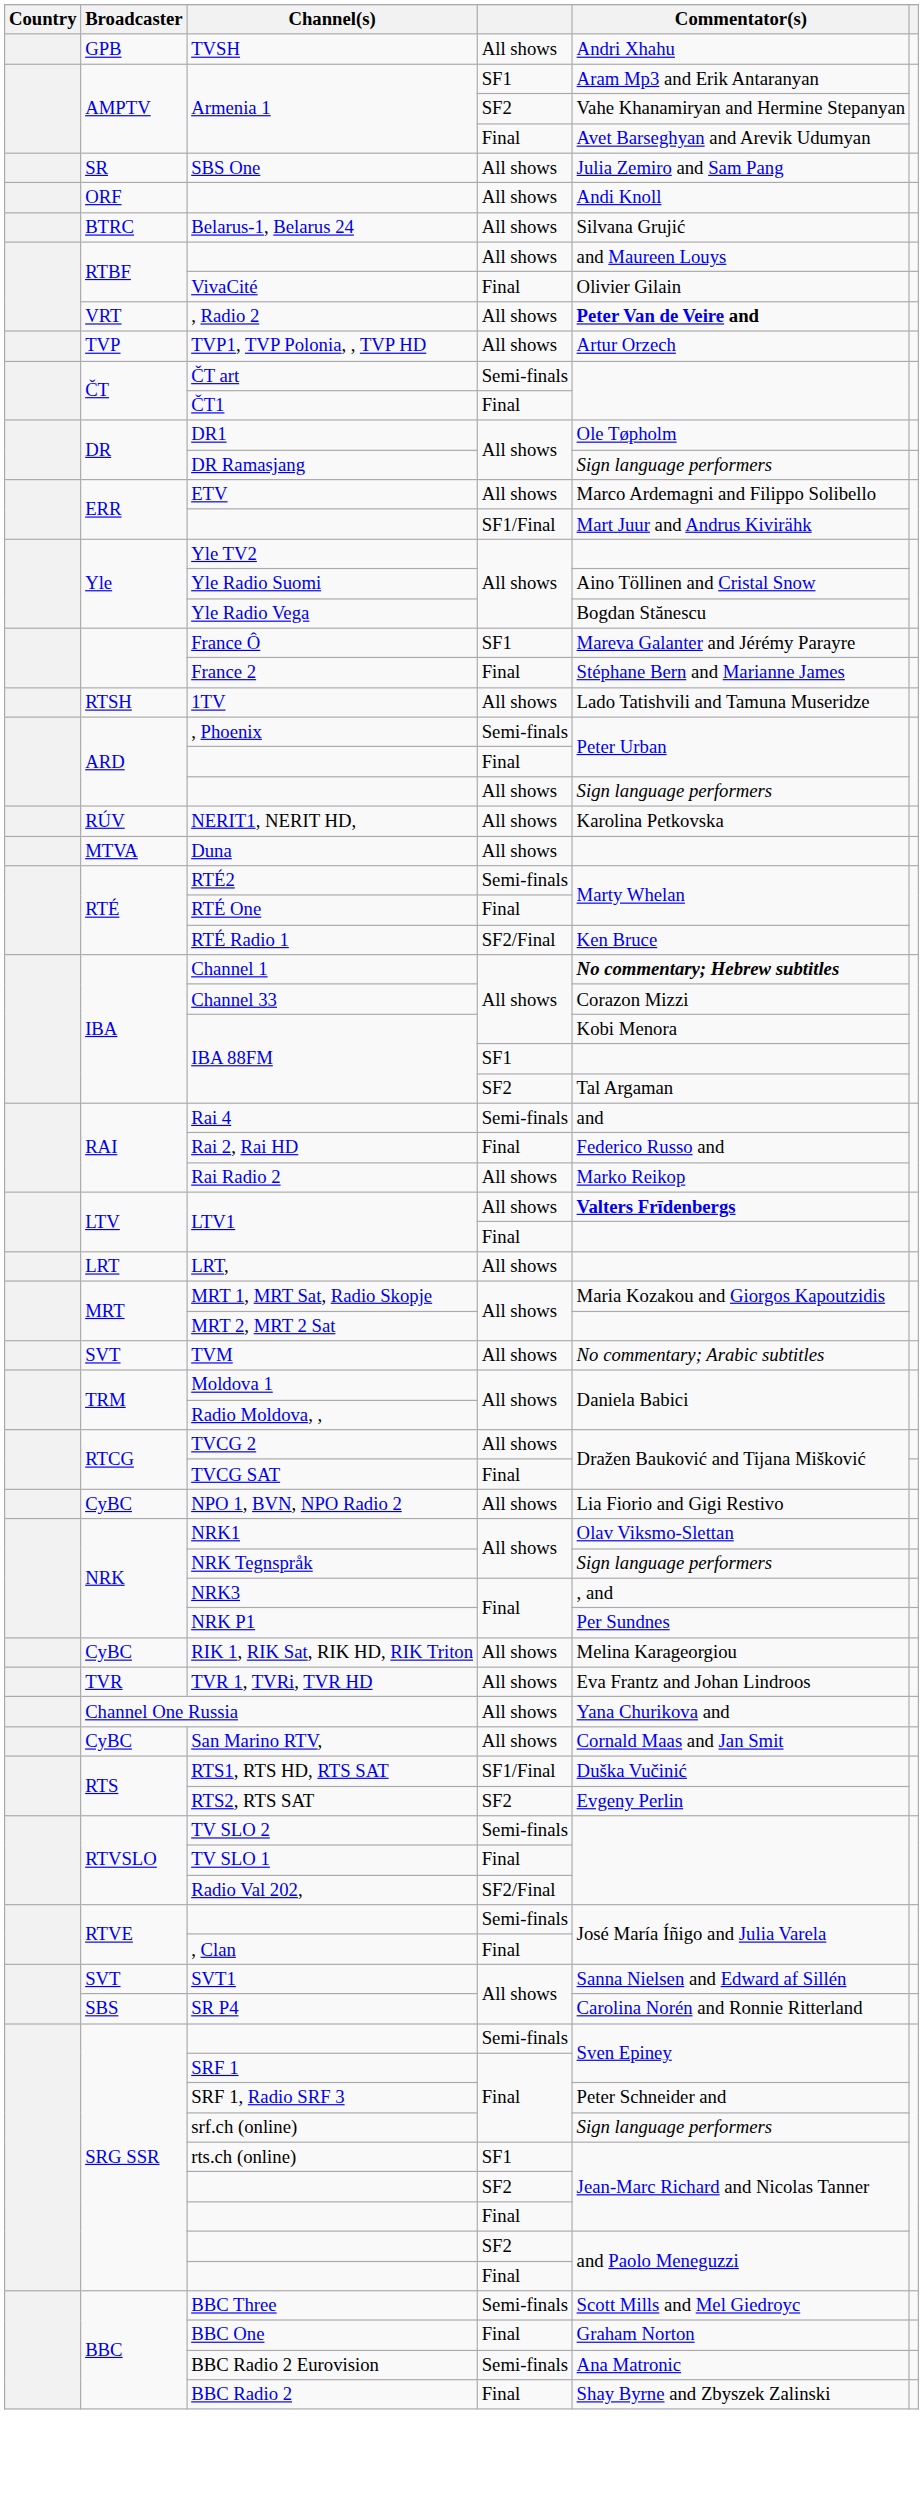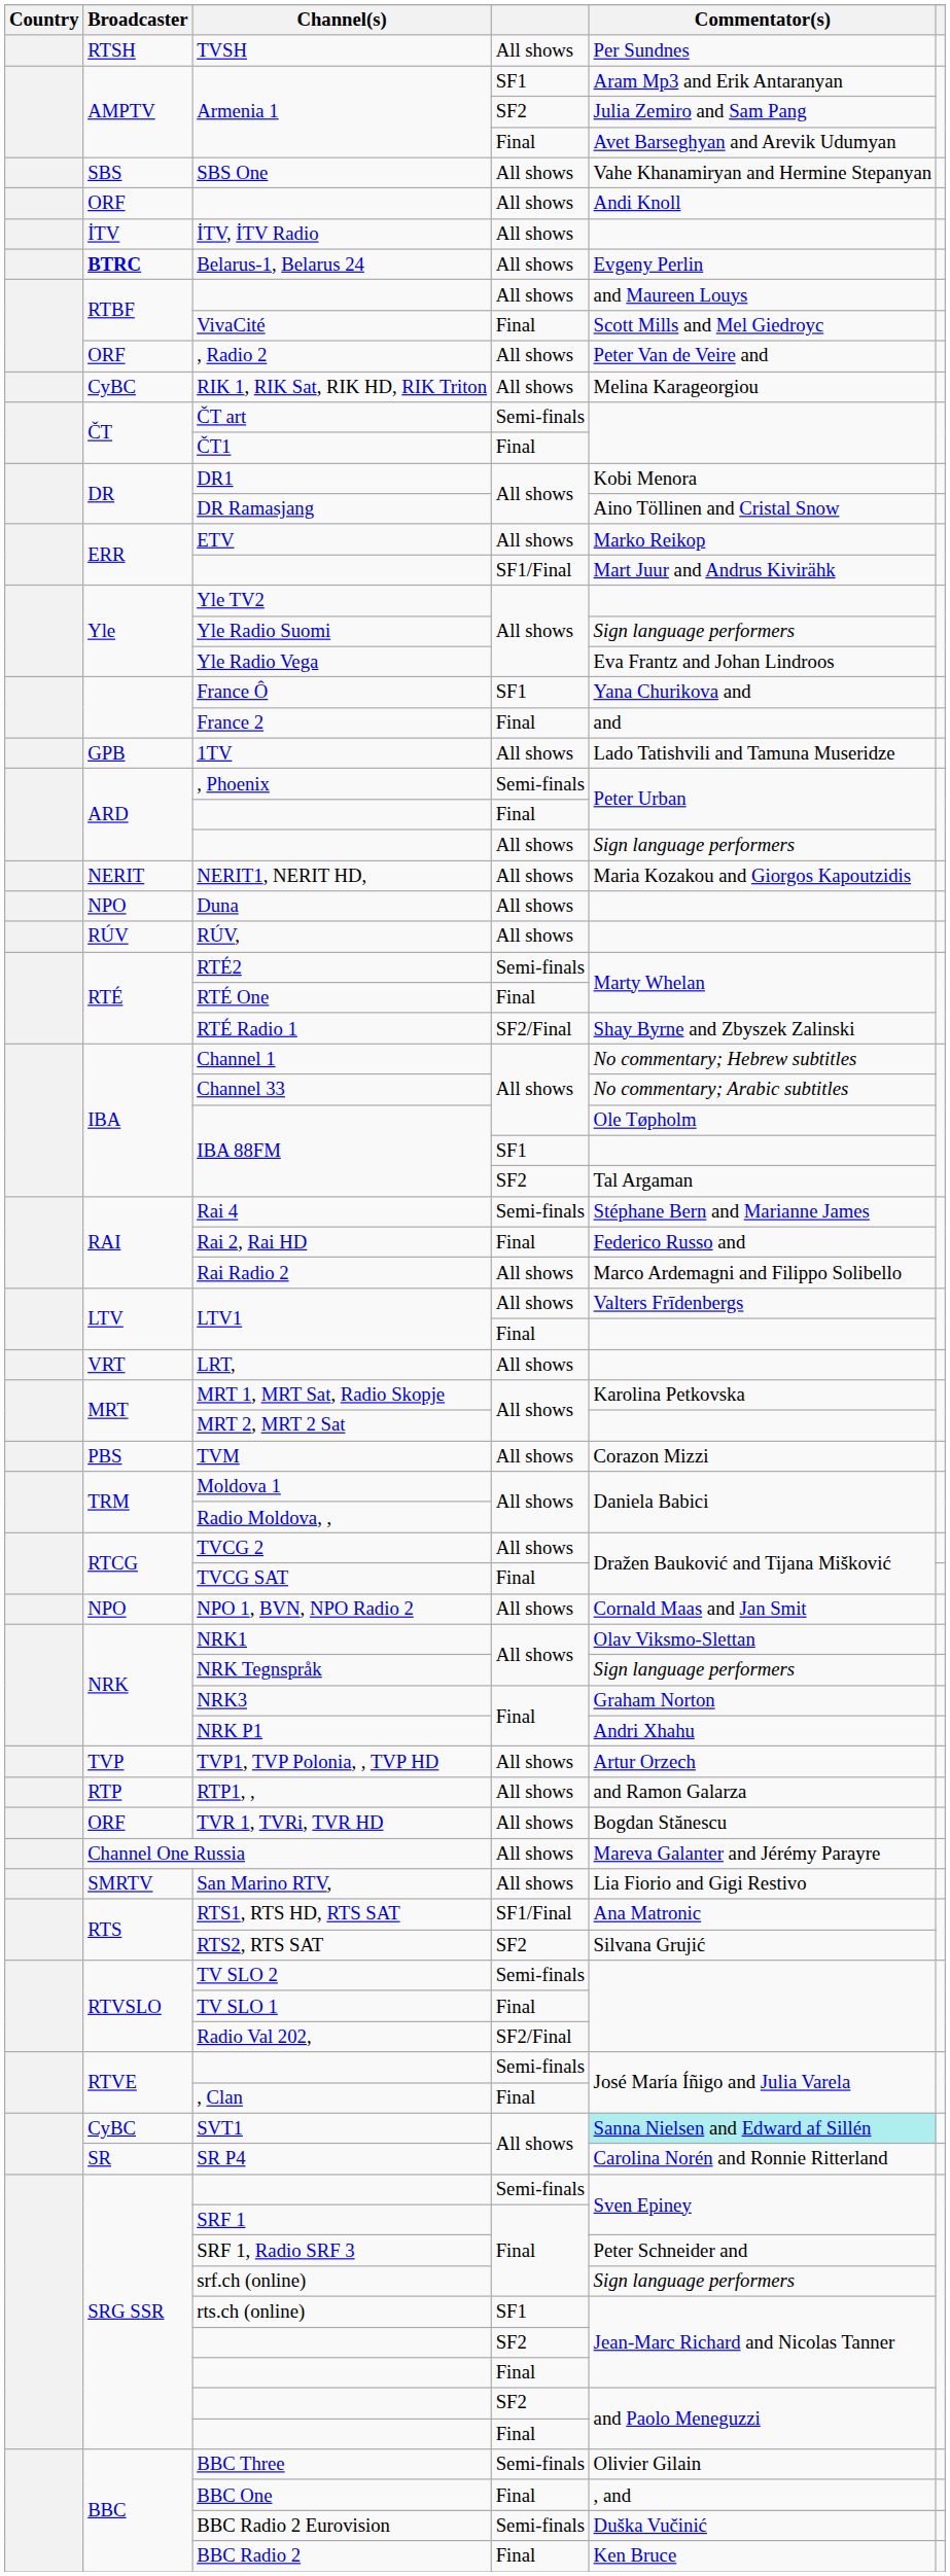TVSH | Broadcaster: GPB -> RTSH
TVSH | Commentator(s): Andri Xhahu -> Per Sundnes
Armenia 1 / SF2 | Commentator(s): Vahe Khanamiryan and Hermine Stepanyan -> Julia Zemiro and Sam Pang
SBS One | Broadcaster: SR -> SBS
SBS One | Commentator(s): Julia Zemiro and Sam Pang -> Vahe Khanamiryan and Hermine Stepanyan
+ row: İTV | İTV, İTV Radio | All shows
Belarus-1, Belarus 24 | Broadcaster: normal -> bold
Belarus-1, Belarus 24 | Commentator(s): Silvana Grujić -> Evgeny Perlin
VivaCité | Commentator(s): Olivier Gilain -> Scott Mills and Mel Giedroyc
, Radio 2 | Broadcaster: VRT -> ORF
, Radio 2 | Commentator(s): bold -> normal
rows swapped: RIK 1, RIK Sat, RIK HD, RIK Triton <-> TVP1, TVP Polonia, , TVP HD
DR1 | Commentator(s): Ole Tøpholm -> Kobi Menora
DR Ramasjang | Commentator(s): Sign language performers -> Aino Töllinen and Cristal Snow
ETV | Commentator(s): Marco Ardemagni and Filippo Solibello -> Marko Reikop
Yle Radio Suomi | Commentator(s): Aino Töllinen and Cristal Snow -> Sign language performers
Yle Radio Vega | Commentator(s): Bogdan Stănescu -> Eva Frantz and Johan Lindroos
France Ô | Commentator(s): Mareva Galanter and Jérémy Parayre -> Yana Churikova and
France 2 | Commentator(s): Stéphane Bern and Marianne James -> and
1TV | Broadcaster: RTSH -> GPB
NERIT1, NERIT HD, | Broadcaster: RÚV -> NERIT
NERIT1, NERIT HD, | Commentator(s): Karolina Petkovska -> Maria Kozakou and Giorgos Kapoutzidis
Duna | Broadcaster: MTVA -> NPO
+ row: RÚV | RÚV, | All shows
RTÉ Radio 1 | Commentator(s): Ken Bruce -> Shay Byrne and Zbyszek Zalinski
Channel 1 | Commentator(s): bold -> normal
Channel 33 | Commentator(s): Corazon Mizzi -> No commentary; Arabic subtitles
IBA 88FM / All shows | Commentator(s): Kobi Menora -> Ole Tøpholm
Rai 4 | Commentator(s): and -> Stéphane Bern and Marianne James
Rai Radio 2 | Commentator(s): Marko Reikop -> Marco Ardemagni and Filippo Solibello
LTV1 / All shows | Commentator(s): bold -> normal
LRT, | Broadcaster: LRT -> VRT
MRT 1, MRT Sat, Radio Skopje | Commentator(s): Maria Kozakou and Giorgos Kapoutzidis -> Karolina Petkovska
TVM | Broadcaster: SVT -> PBS
TVM | Commentator(s): No commentary; Arabic subtitles -> Corazon Mizzi
NPO 1, BVN, NPO Radio 2 | Broadcaster: CyBC -> NPO
NPO 1, BVN, NPO Radio 2 | Commentator(s): Lia Fiorio and Gigi Restivo -> Cornald Maas and Jan Smit
NRK3 | Commentator(s): , and -> Graham Norton
NRK P1 | Commentator(s): Per Sundnes -> Andri Xhahu
+ row: RTP | RTP1, , | All shows | and Ramon Galarza
TVR 1, TVRi, TVR HD | Broadcaster: TVR -> ORF
TVR 1, TVRi, TVR HD | Commentator(s): Eva Frantz and Johan Lindroos -> Bogdan Stănescu
Channel One Russia | Commentator(s): Yana Churikova and -> Mareva Galanter and Jérémy Parayre
San Marino RTV, | Broadcaster: CyBC -> SMRTV
San Marino RTV, | Commentator(s): Cornald Maas and Jan Smit -> Lia Fiorio and Gigi Restivo
RTS1, RTS HD, RTS SAT | Commentator(s): Duška Vučinić -> Ana Matronic
RTS2, RTS SAT | Commentator(s): Evgeny Perlin -> Silvana Grujić
SVT1 | Broadcaster: SVT -> CyBC
SVT1 | Commentator(s): no background -> paleturquoise background
SR P4 | Broadcaster: SBS -> SR
BBC Three | Commentator(s): Scott Mills and Mel Giedroyc -> Olivier Gilain
BBC One | Commentator(s): Graham Norton -> , and
BBC Radio 2 Eurovision | Commentator(s): Ana Matronic -> Duška Vučinić
BBC Radio 2 | Commentator(s): Shay Byrne and Zbyszek Zalinski -> Ken Bruce
